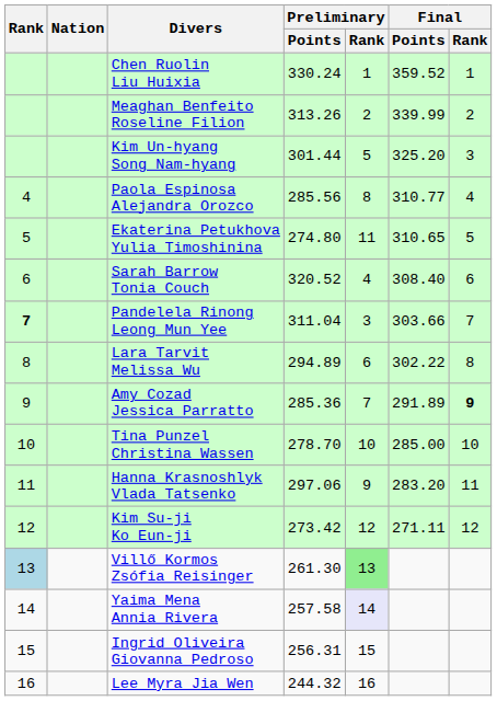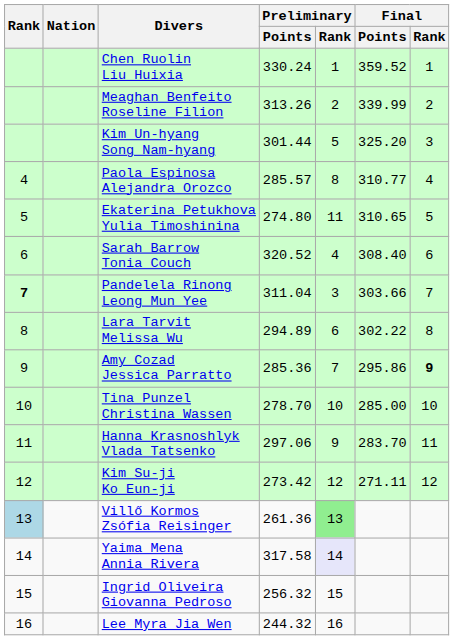Paola Espinosa Alejandra Orozco | Preliminary / Points: 285.56 -> 285.57
Amy Cozad Jessica Parratto | Final / Points: 291.89 -> 295.86
Hanna Krasnoshlyk Vlada Tatsenko | Final / Points: 283.20 -> 283.70
Villő Kormos Zsófia Reisinger | Preliminary / Points: 261.30 -> 261.36
Yaima Mena Annia Rivera | Preliminary / Points: 257.58 -> 317.58
Ingrid Oliveira Giovanna Pedroso | Preliminary / Points: 256.31 -> 256.32
